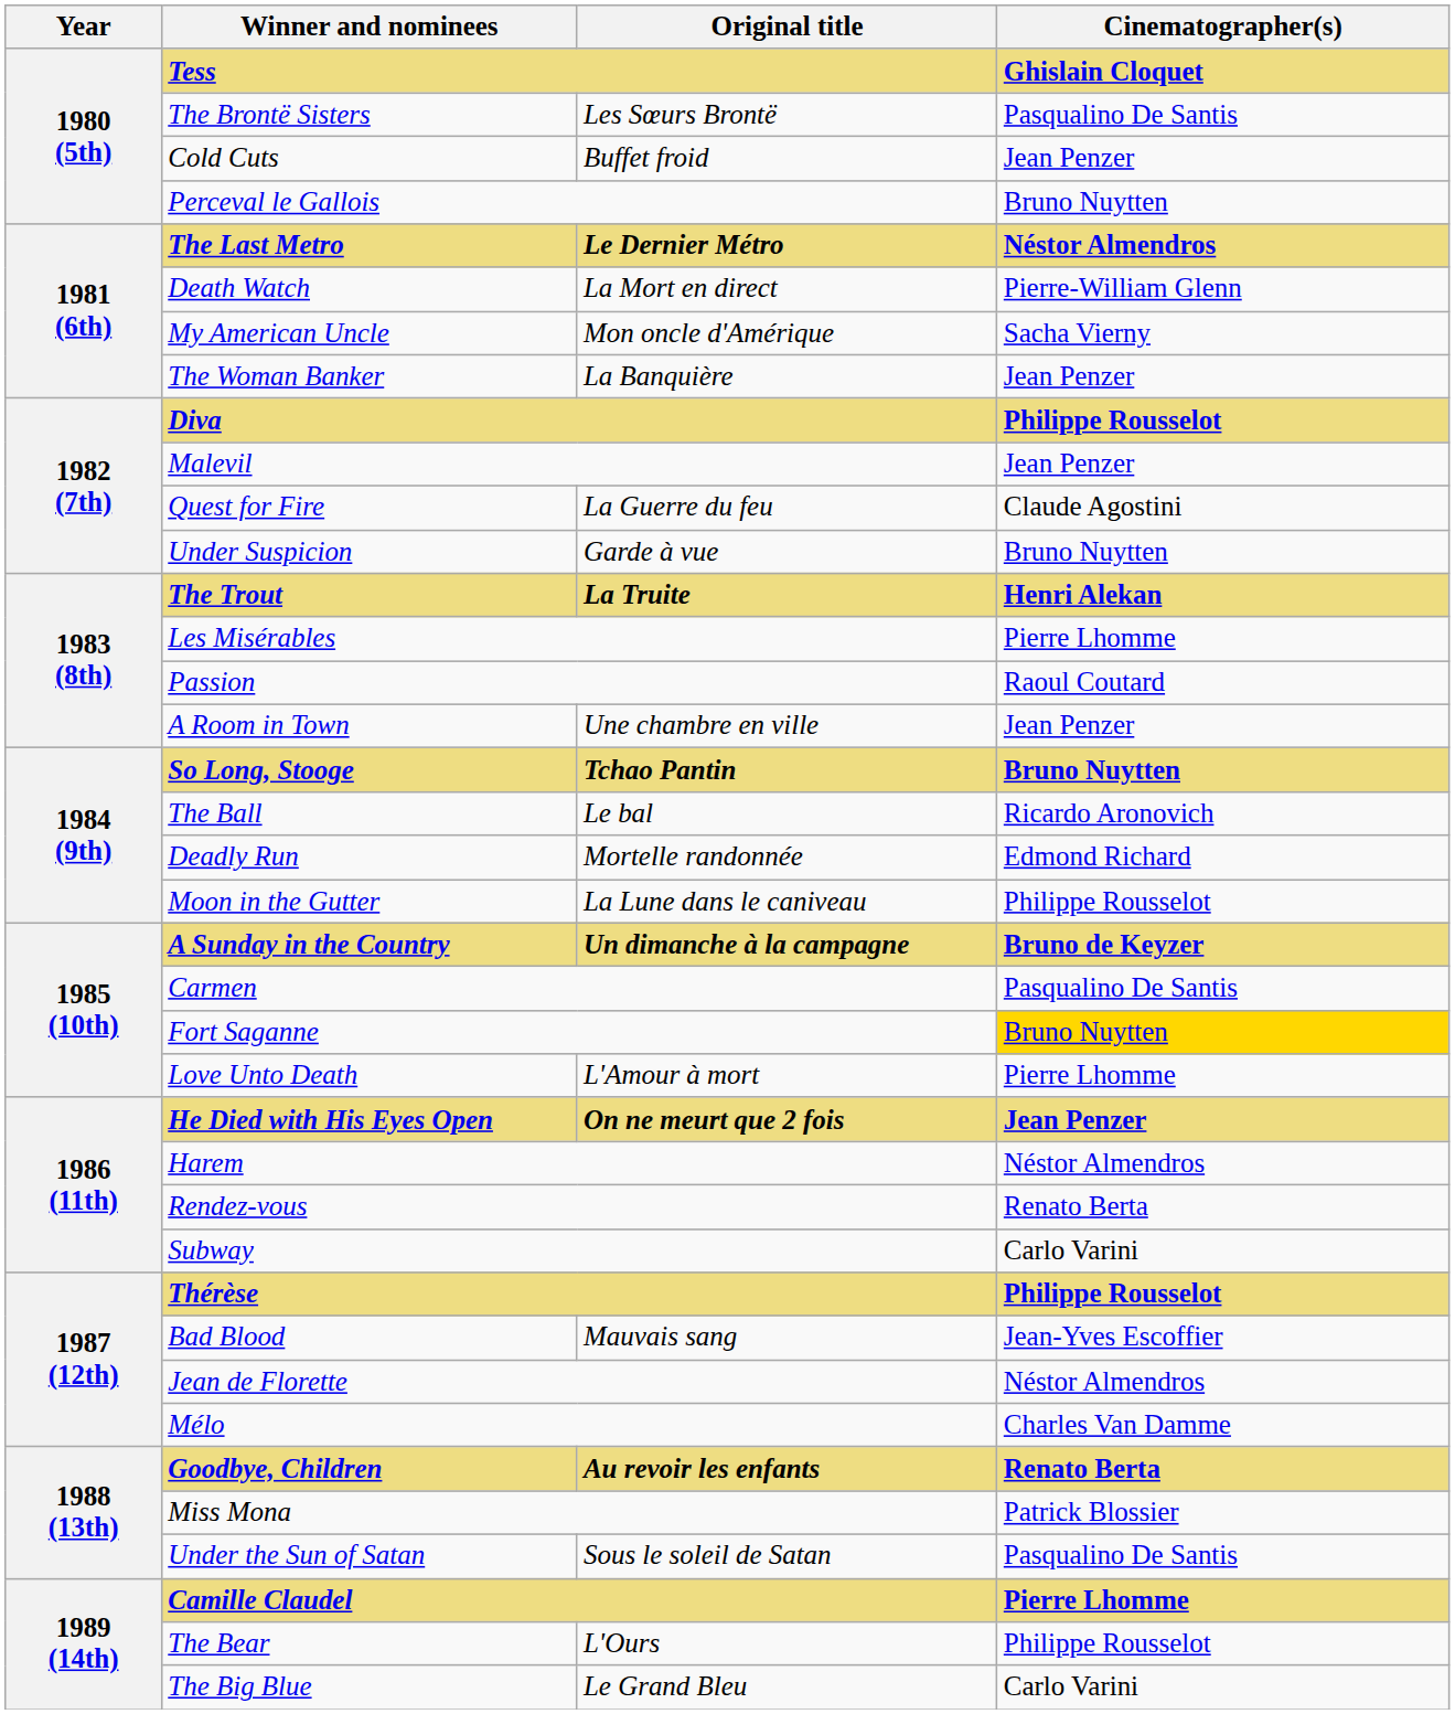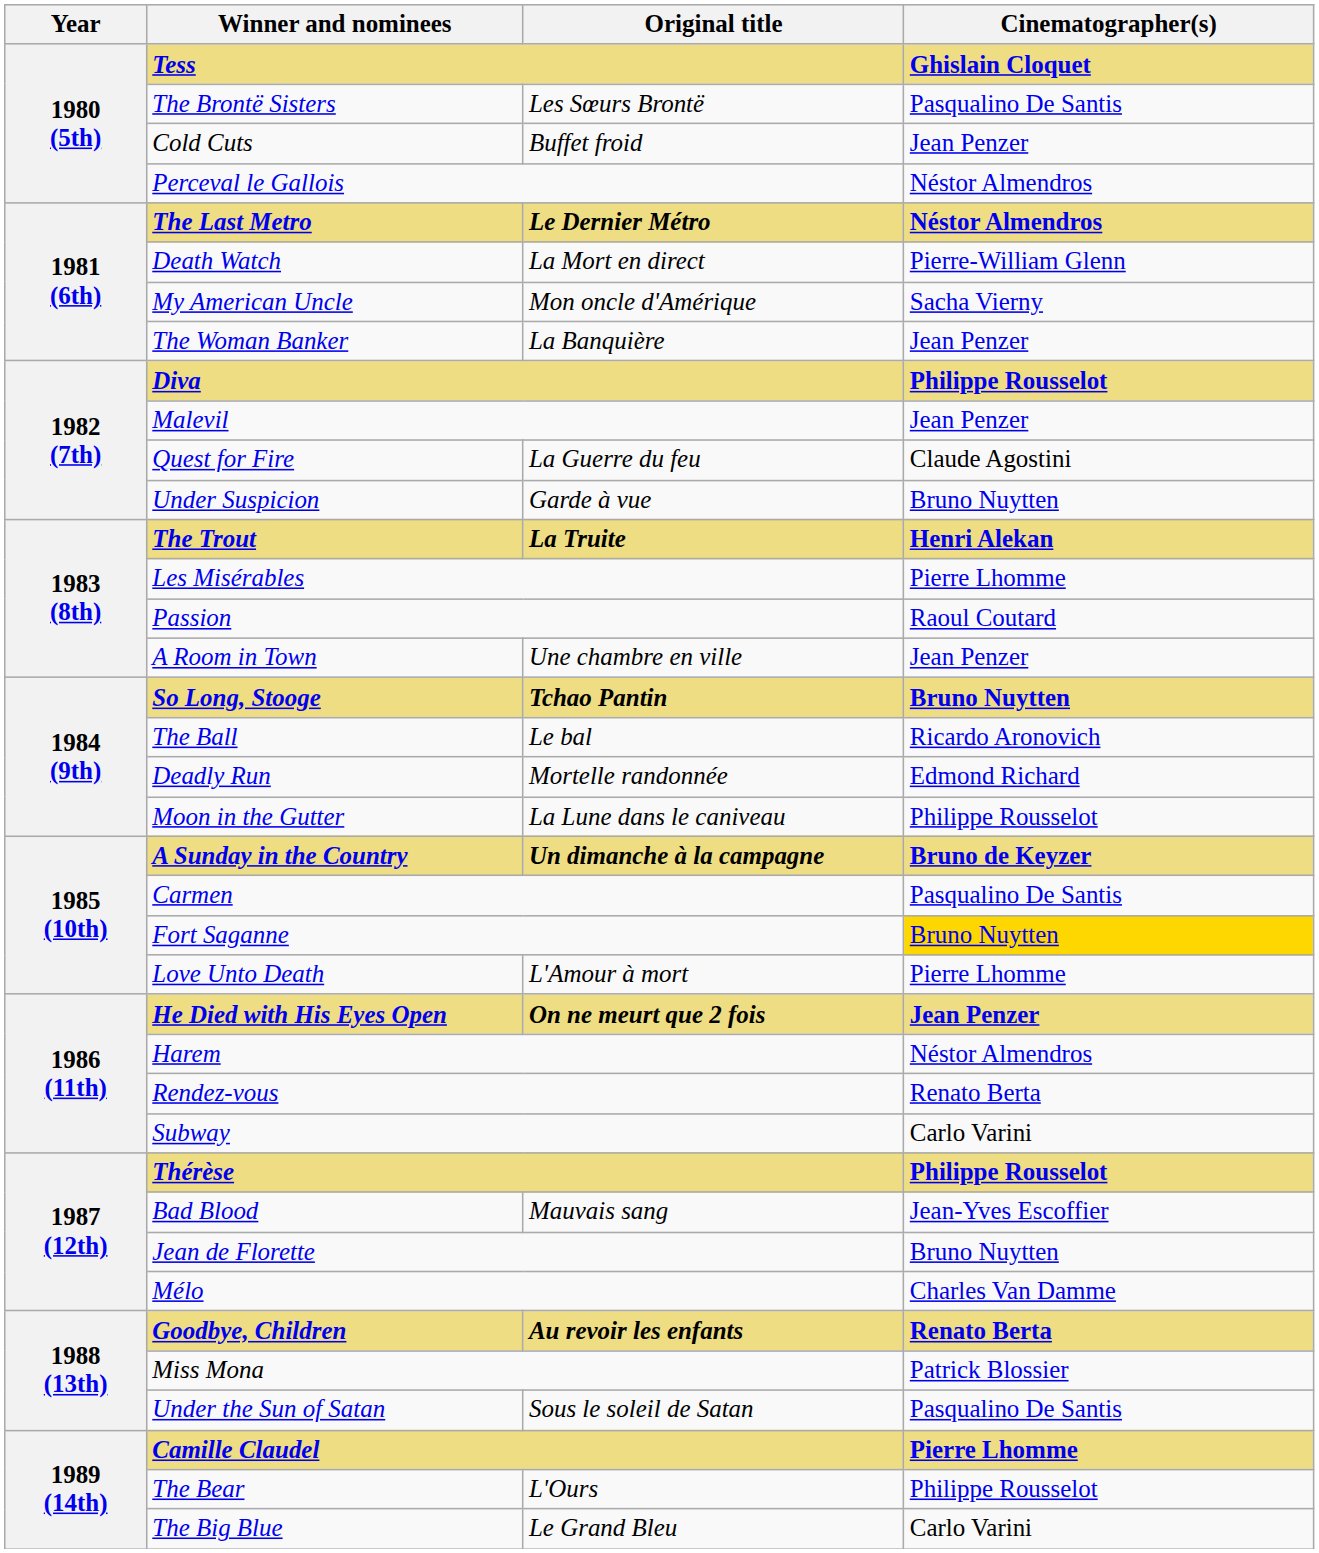Perceval le Gallois | Cinematographer(s): Bruno Nuytten -> Néstor Almendros
Jean de Florette | Cinematographer(s): Néstor Almendros -> Bruno Nuytten
